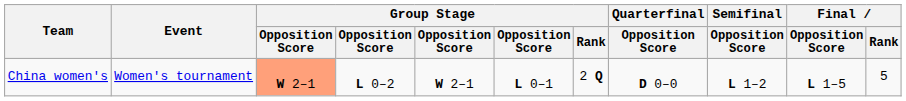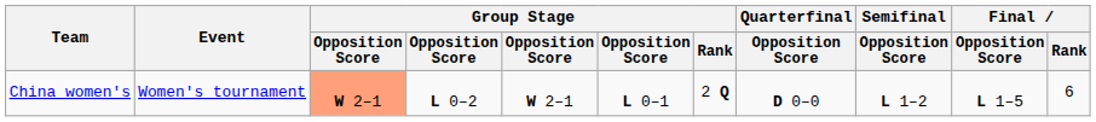China women's | Final / Rank: 5 -> 6
